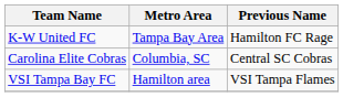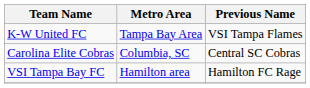K-W United FC | Previous Name: Hamilton FC Rage -> VSI Tampa Flames
VSI Tampa Bay FC | Previous Name: VSI Tampa Flames -> Hamilton FC Rage
